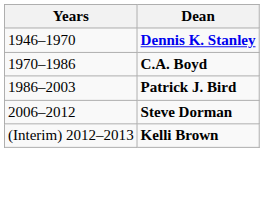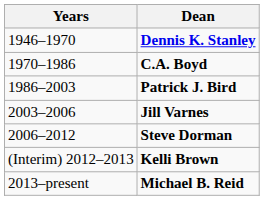+ row: 2003–2006 | Jill Varnes
+ row: 2013–present | Michael B. Reid
